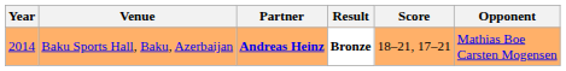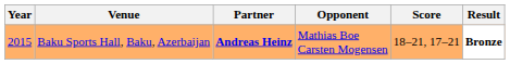columns swapped: Opponent <-> Result
Baku Sports Hall, Baku, Azerbaijan | Year: 2014 -> 2015
